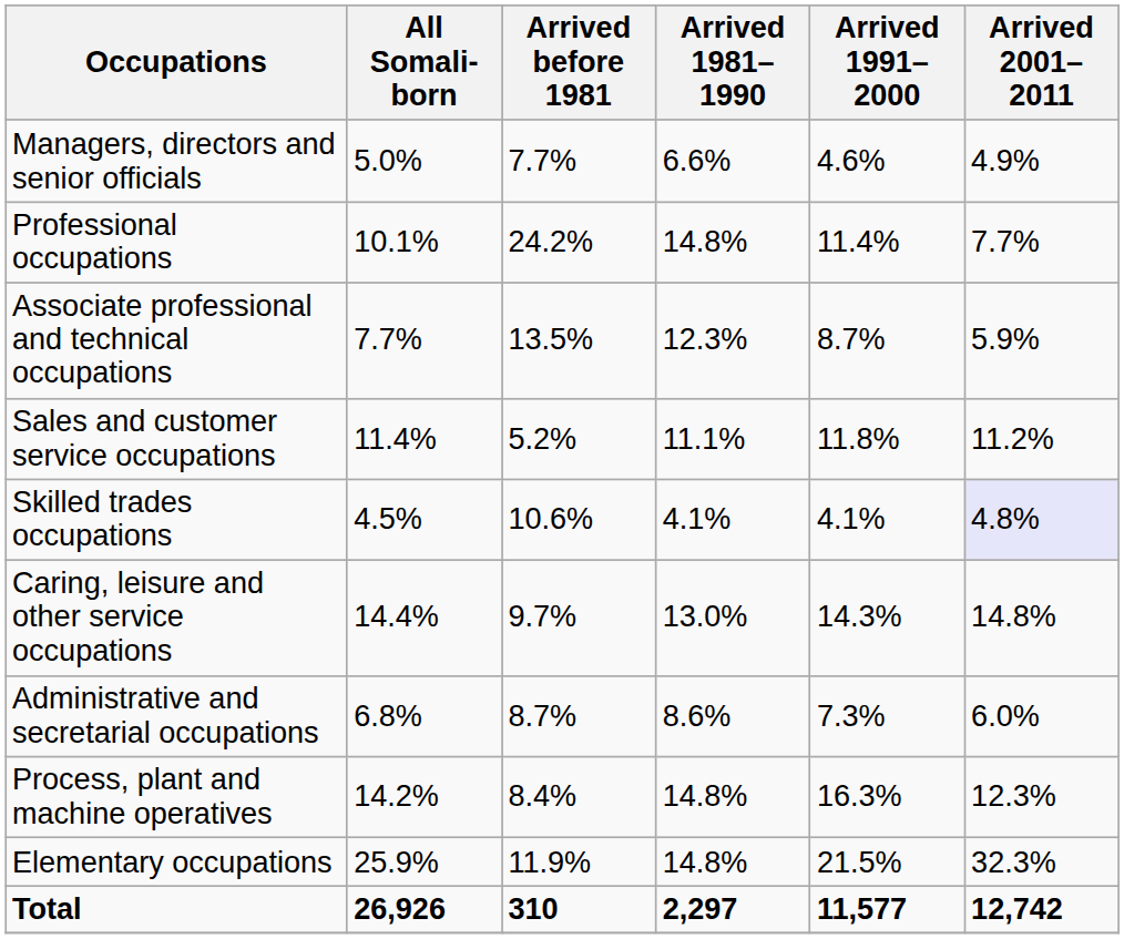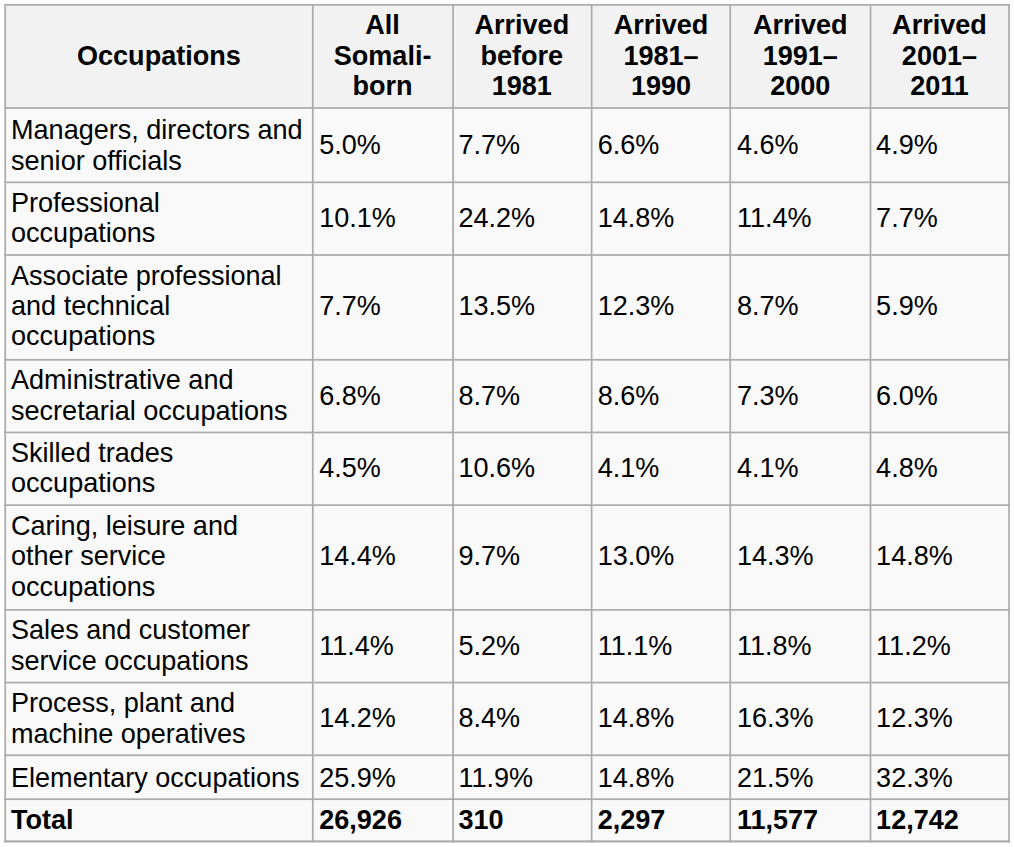rows swapped: Administrative and secretarial occupations <-> Sales and customer service occupations
Skilled trades occupations | Arrived 2001–2011: lavender background -> no background
